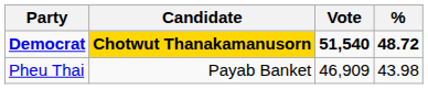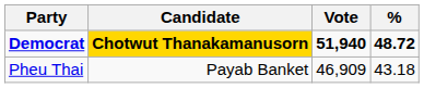Democrat | Vote: 51,540 -> 51,940
Pheu Thai | %: 43.98 -> 43.18
